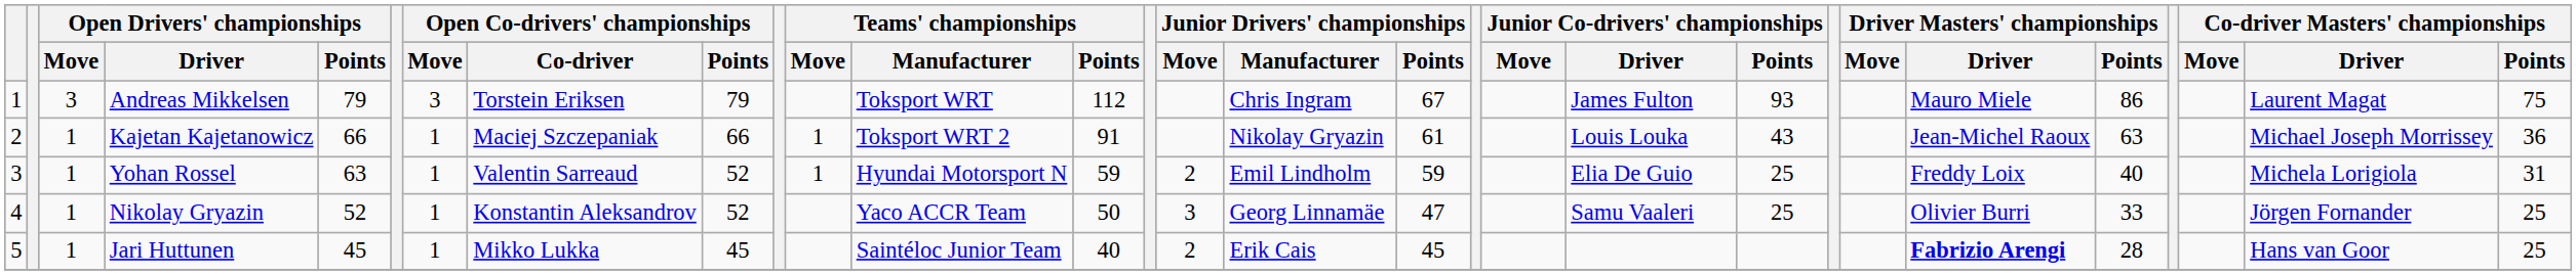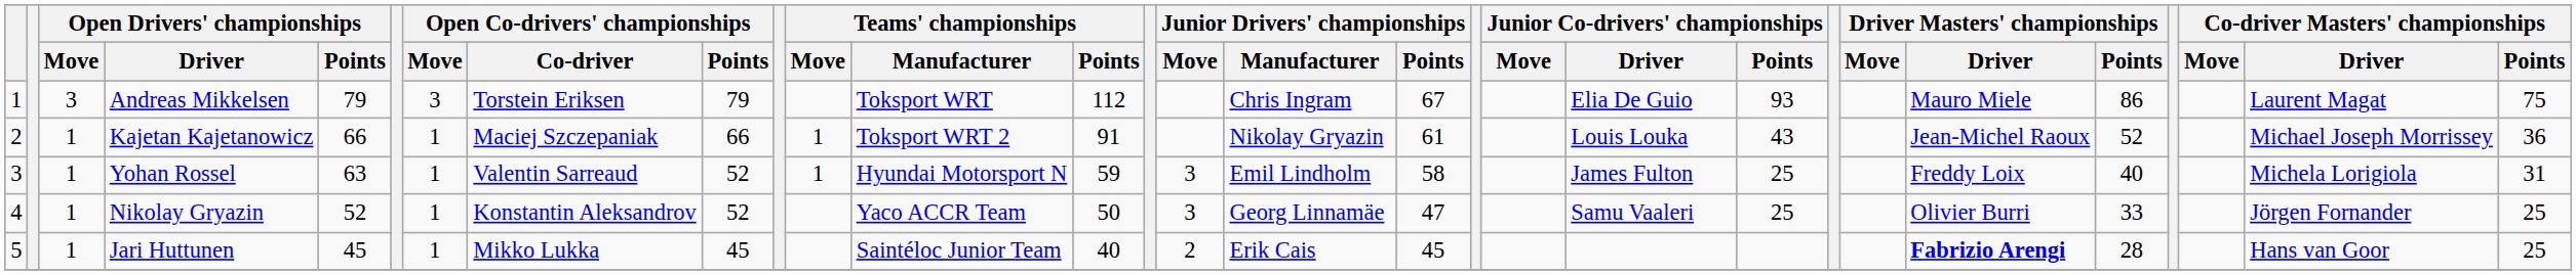Andreas Mikkelsen | Junior Co-drivers' championships / Driver: James Fulton -> Elia De Guio
Kajetan Kajetanowicz | Driver Masters' championships / Points: 63 -> 52
Yohan Rossel | Junior Drivers' championships / Move: 2 -> 3
Yohan Rossel | Junior Drivers' championships / Points: 59 -> 58
Yohan Rossel | Junior Co-drivers' championships / Driver: Elia De Guio -> James Fulton
